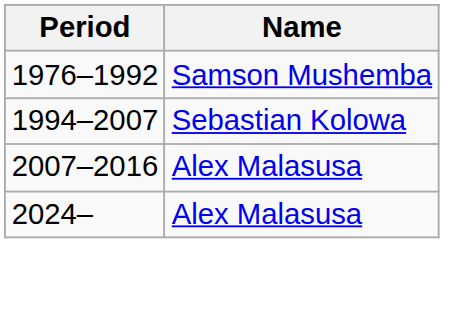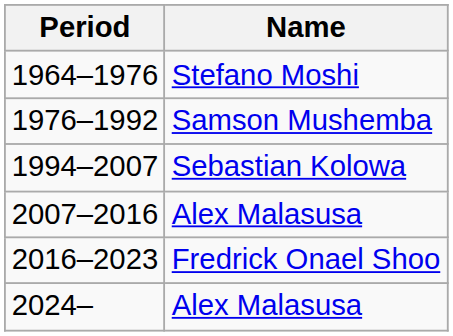+ row: 1964–1976 | Stefano Moshi
+ row: 2016–2023 | Fredrick Onael Shoo
